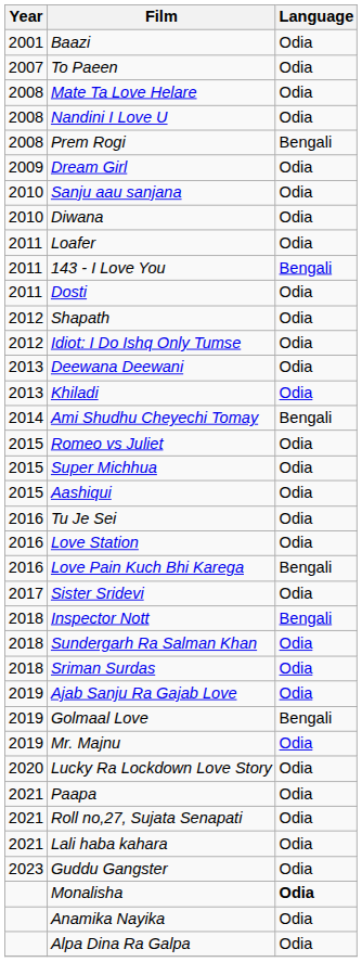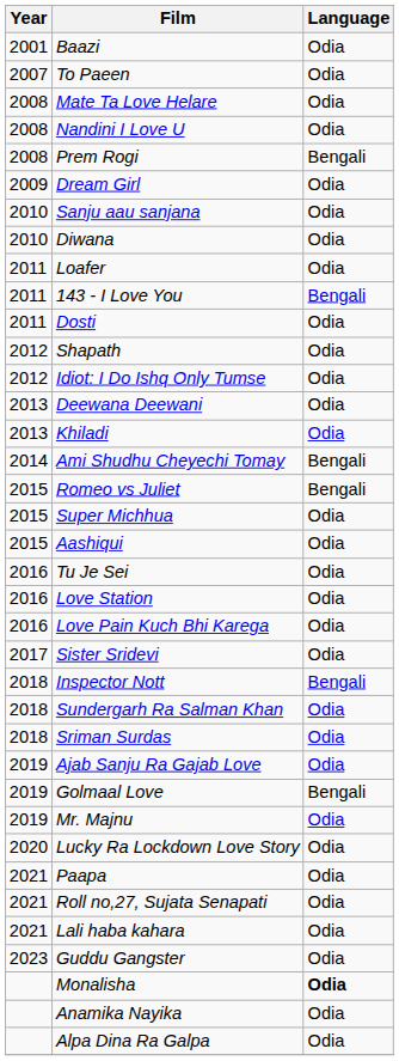Romeo vs Juliet | Language: Odia -> Bengali
Love Pain Kuch Bhi Karega | Language: Bengali -> Odia
